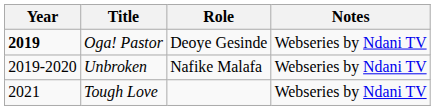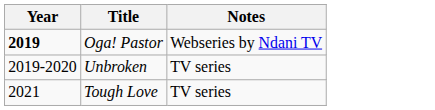- column: Role | Deoye Gesinde | Nafike Malafa
Unbroken | Notes: Webseries by Ndani TV -> TV series
Tough Love | Notes: Webseries by Ndani TV -> TV series
